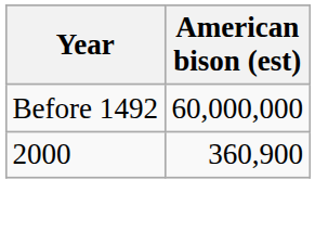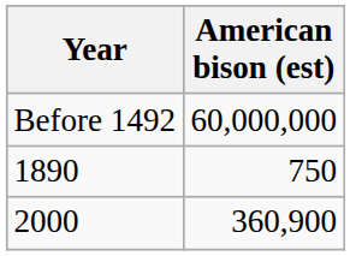+ row: 1890 | 750
